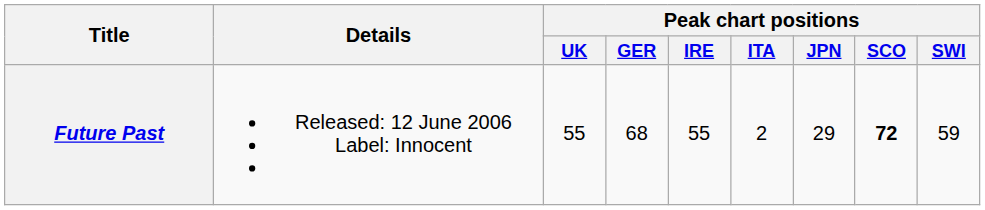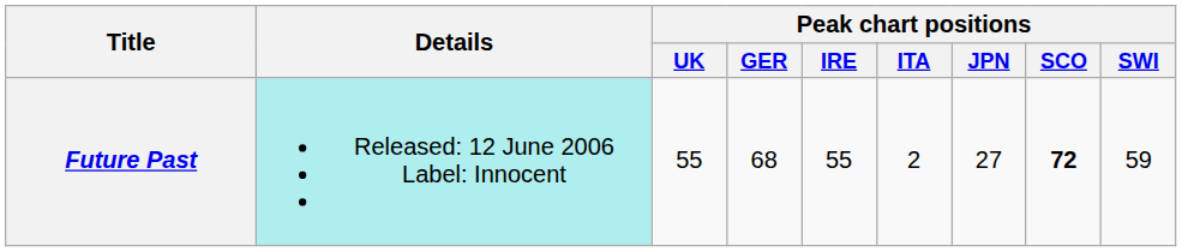Future Past | Details: no background -> paleturquoise background
Future Past | Peak chart positions / JPN: 29 -> 27
